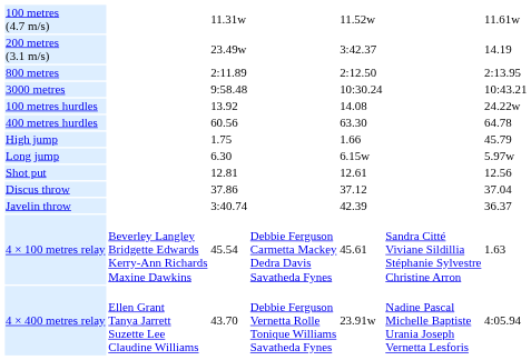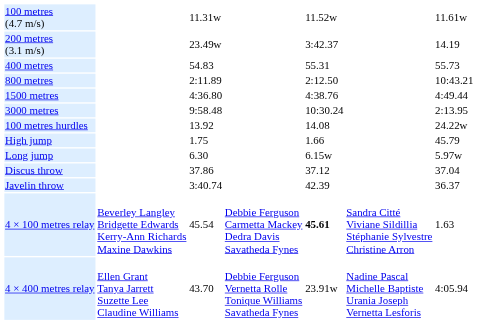+ row: 400 metres | 54.83 | 55.31 | 55.73
800 metres | column 7: 2:13.95 -> 10:43.21
+ row: 1500 metres | 4:36.80 | 4:38.76 | 4:49.44
3000 metres | column 7: 10:43.21 -> 2:13.95
- row: 400 metres hurdles | 60.56 | 63.30 | 64.78
- row: Shot put | 12.81 | 12.61 | 12.56
4 × 100 metres relay | column 5: normal -> bold
